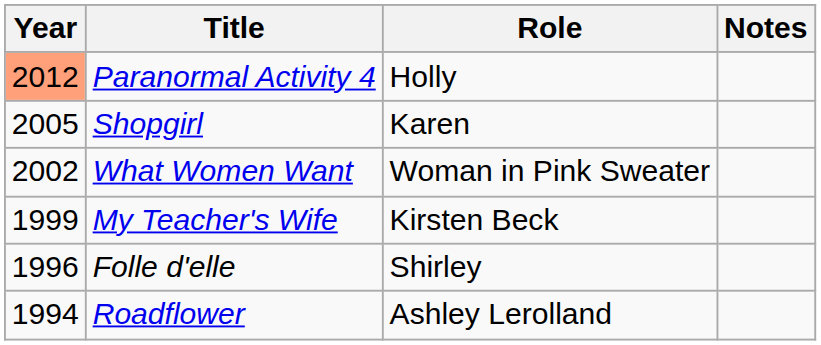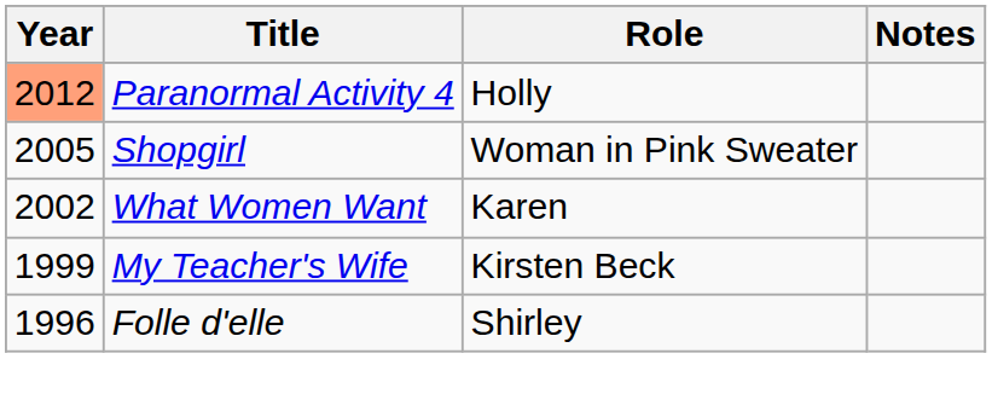Shopgirl | Role: Karen -> Woman in Pink Sweater
What Women Want | Role: Woman in Pink Sweater -> Karen
- row: 1994 | Roadflower | Ashley Lerolland
